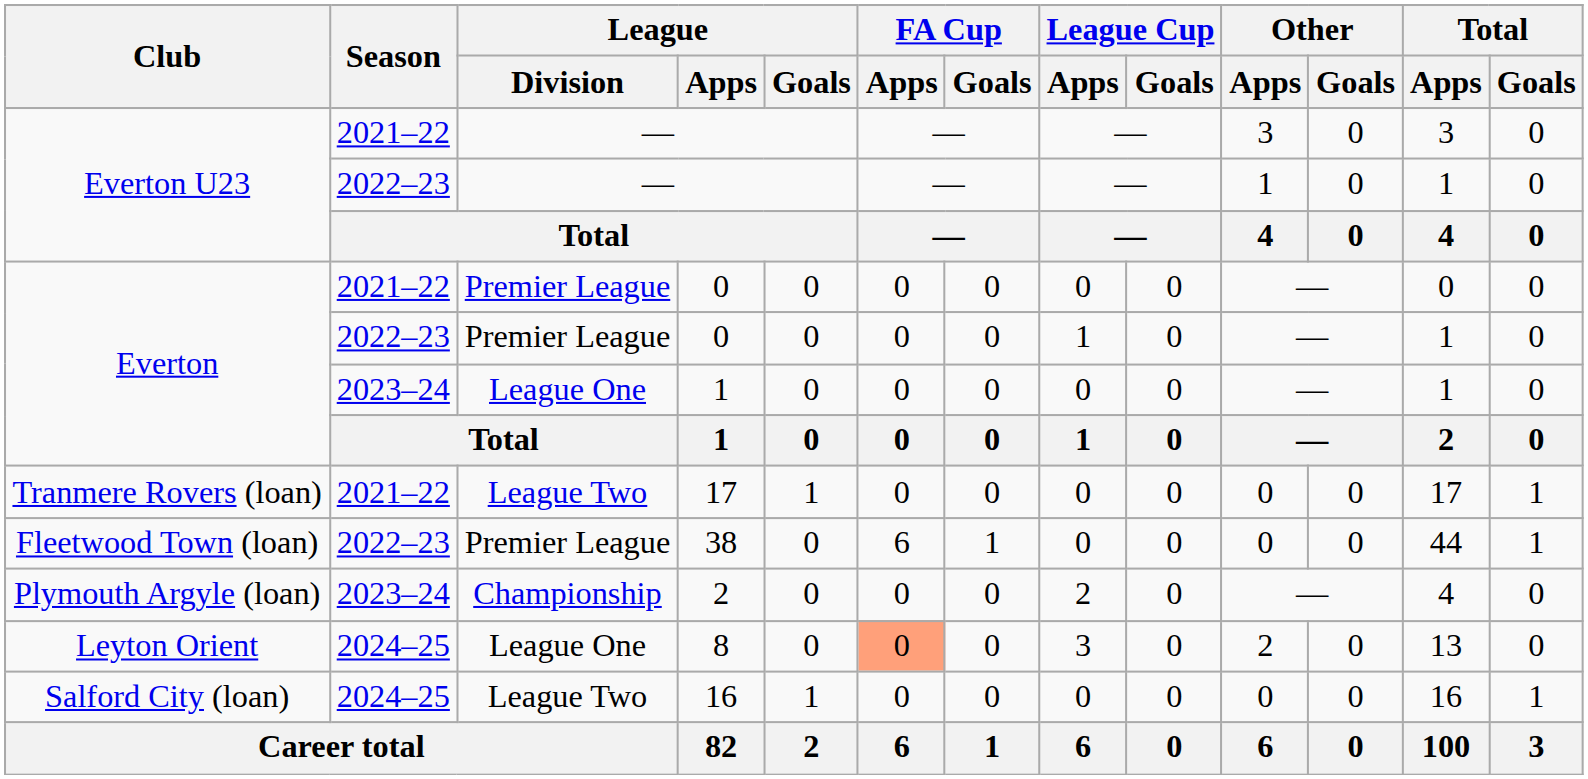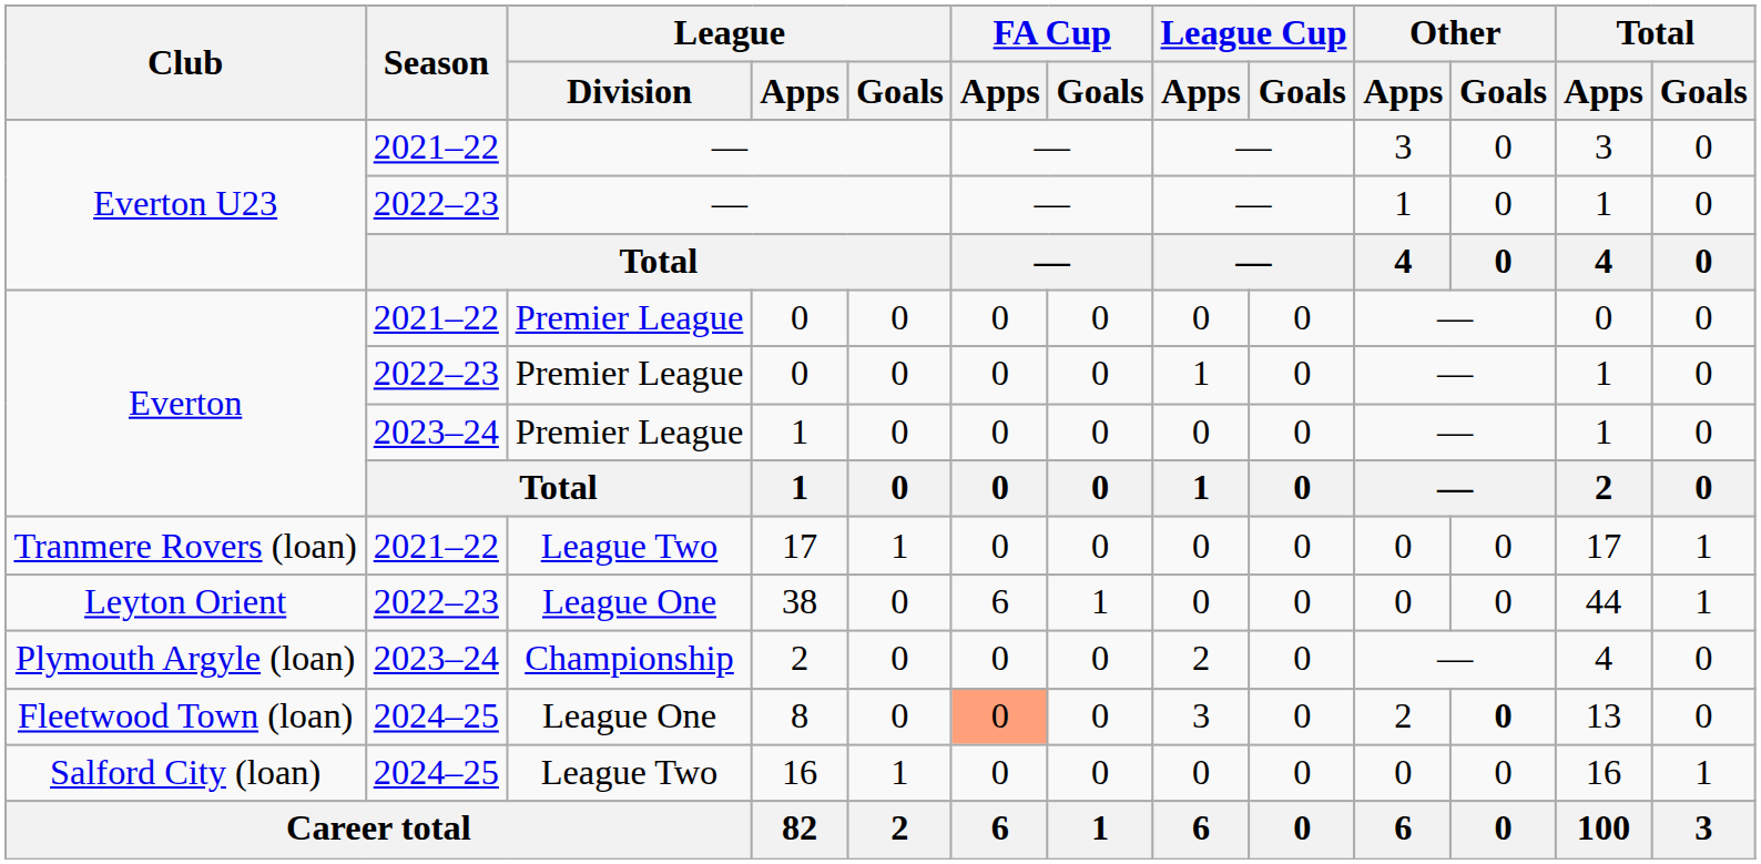2023–24 / 1 | League / Division: League One -> Premier League
38 | Club: Fleetwood Town (loan) -> Leyton Orient
38 | League / Division: Premier League -> League One
8 | Club: Leyton Orient -> Fleetwood Town (loan)
8 | Other / Goals: normal -> bold
